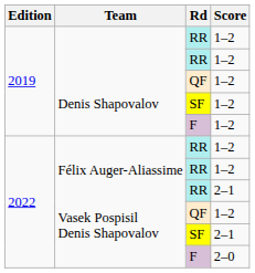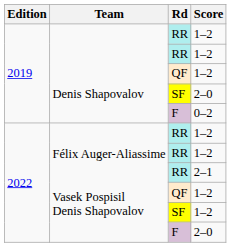2019 / SF | Score: 1–2 -> 2–0
2019 / F | Score: 1–2 -> 0–2
2022 / SF | Score: 2–1 -> 1–2
